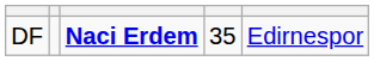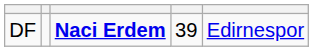DF | column 4: 35 -> 39
